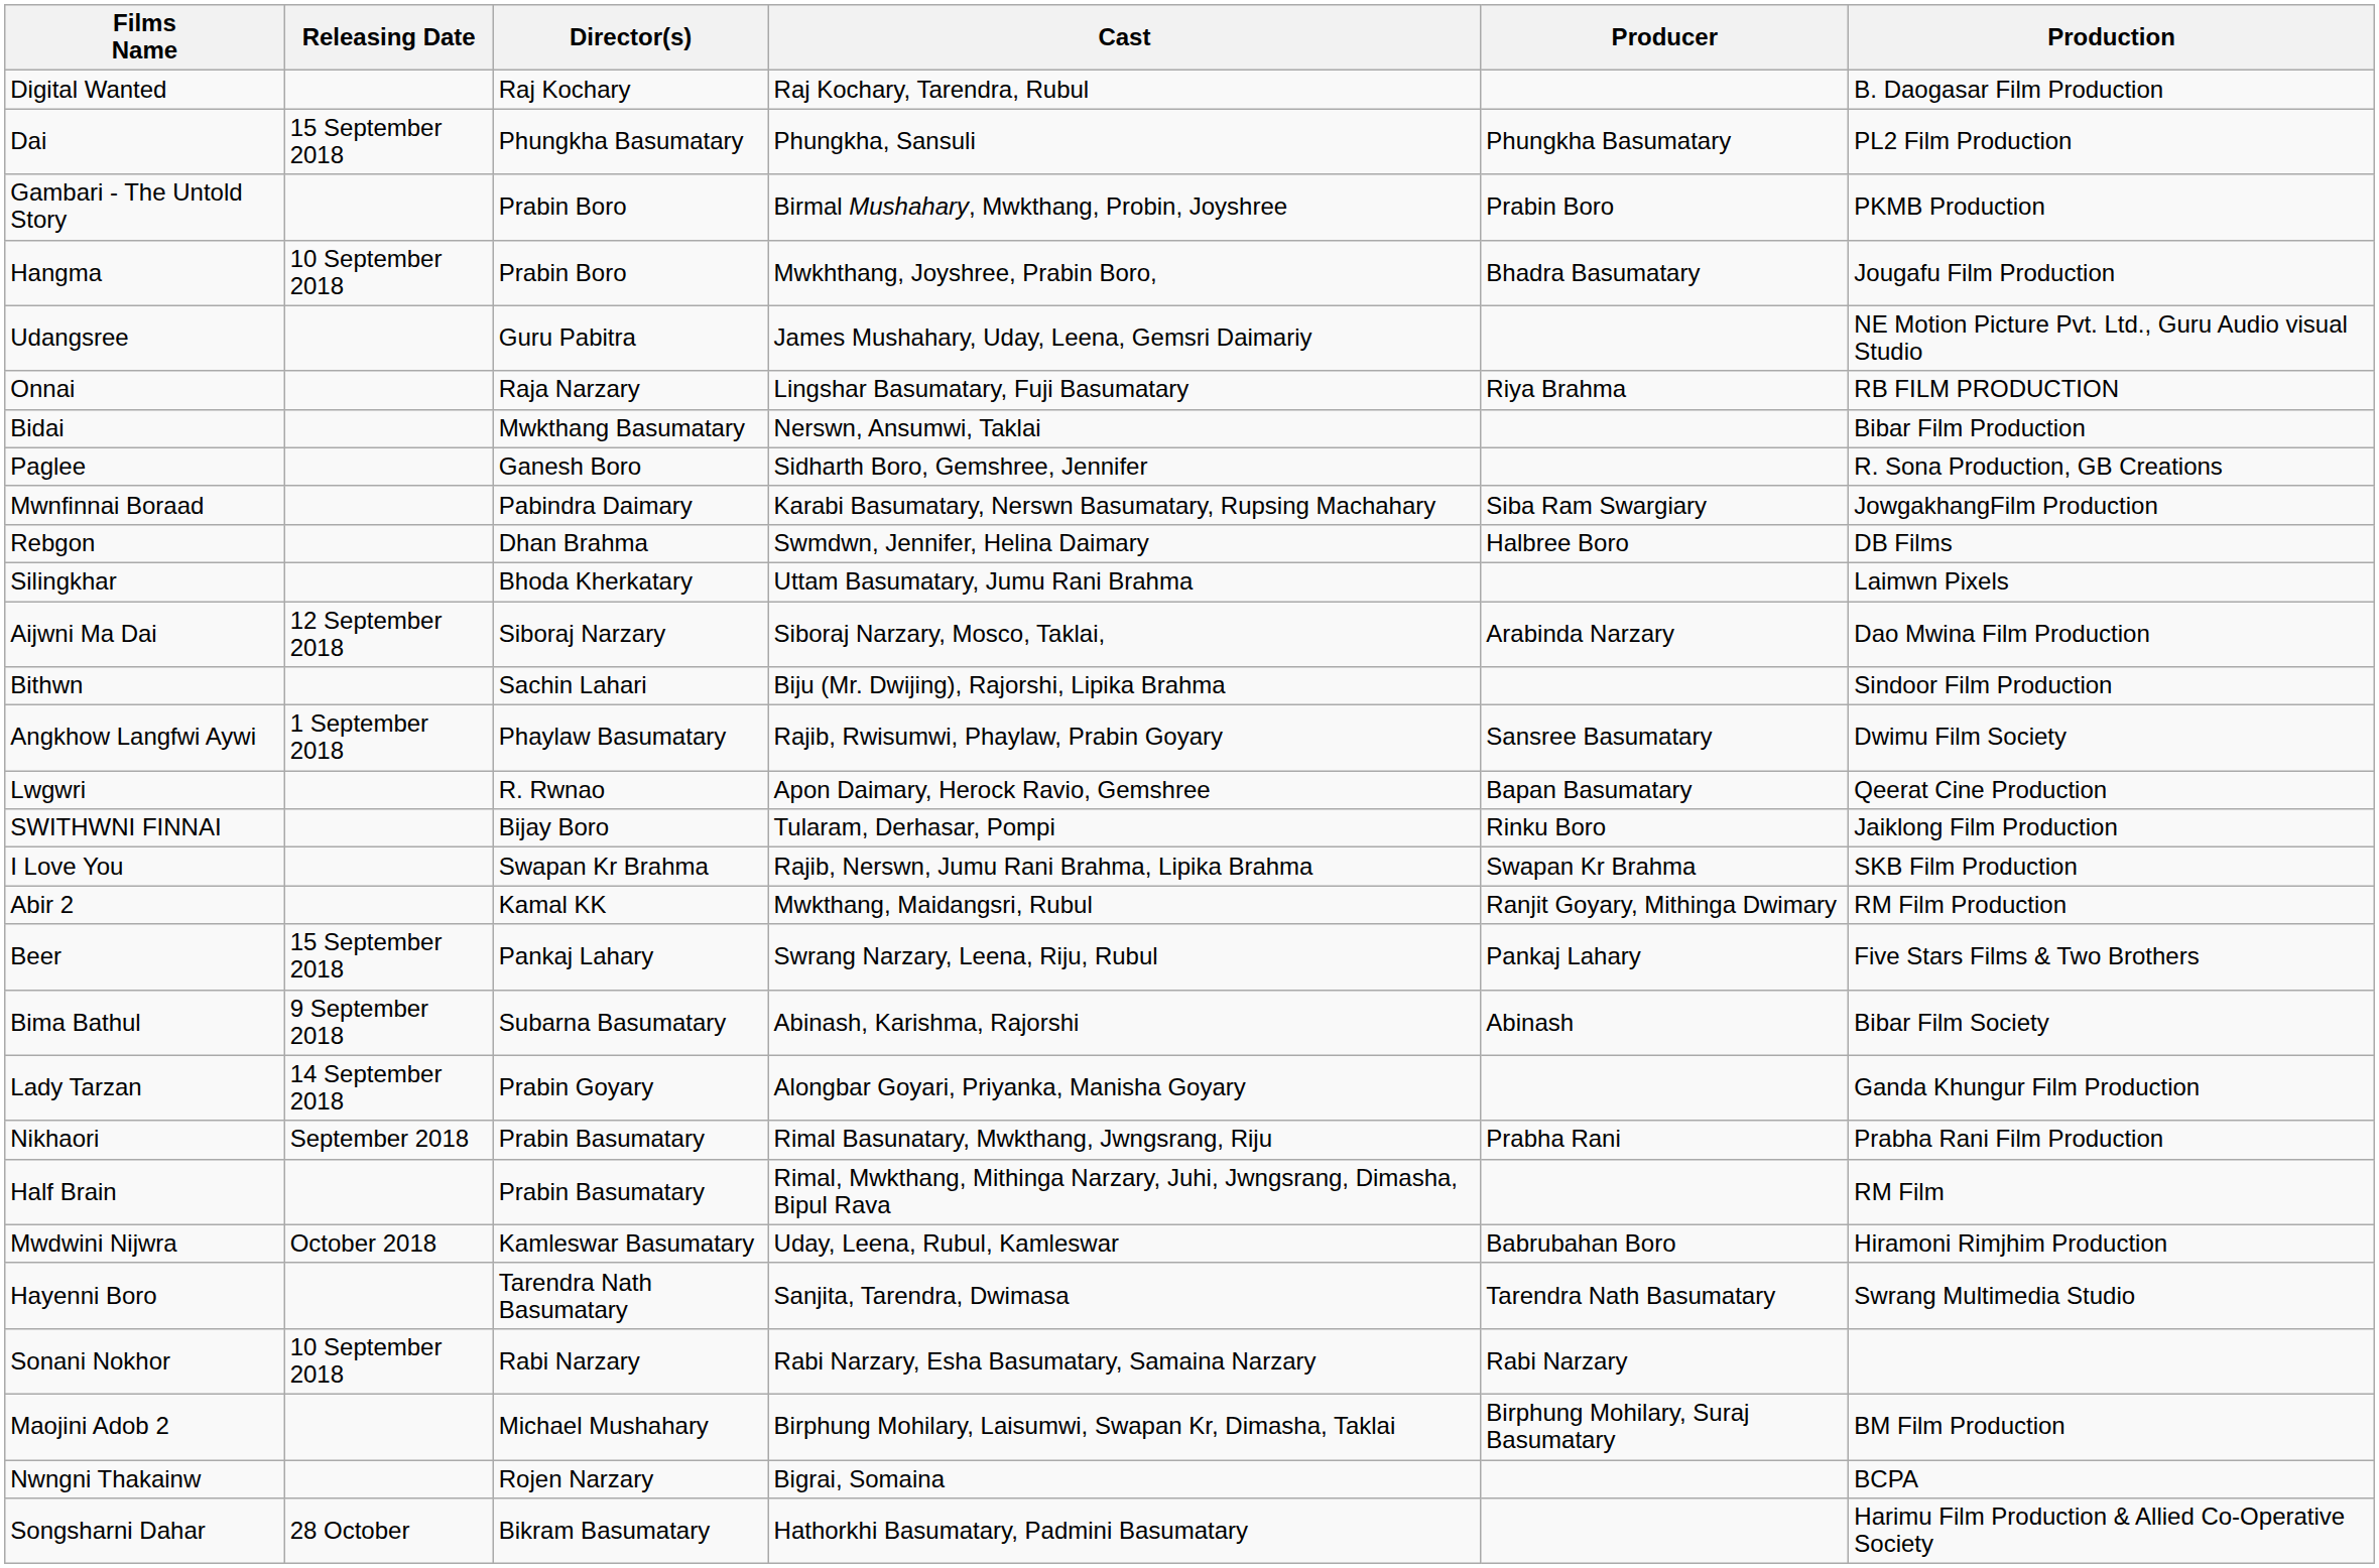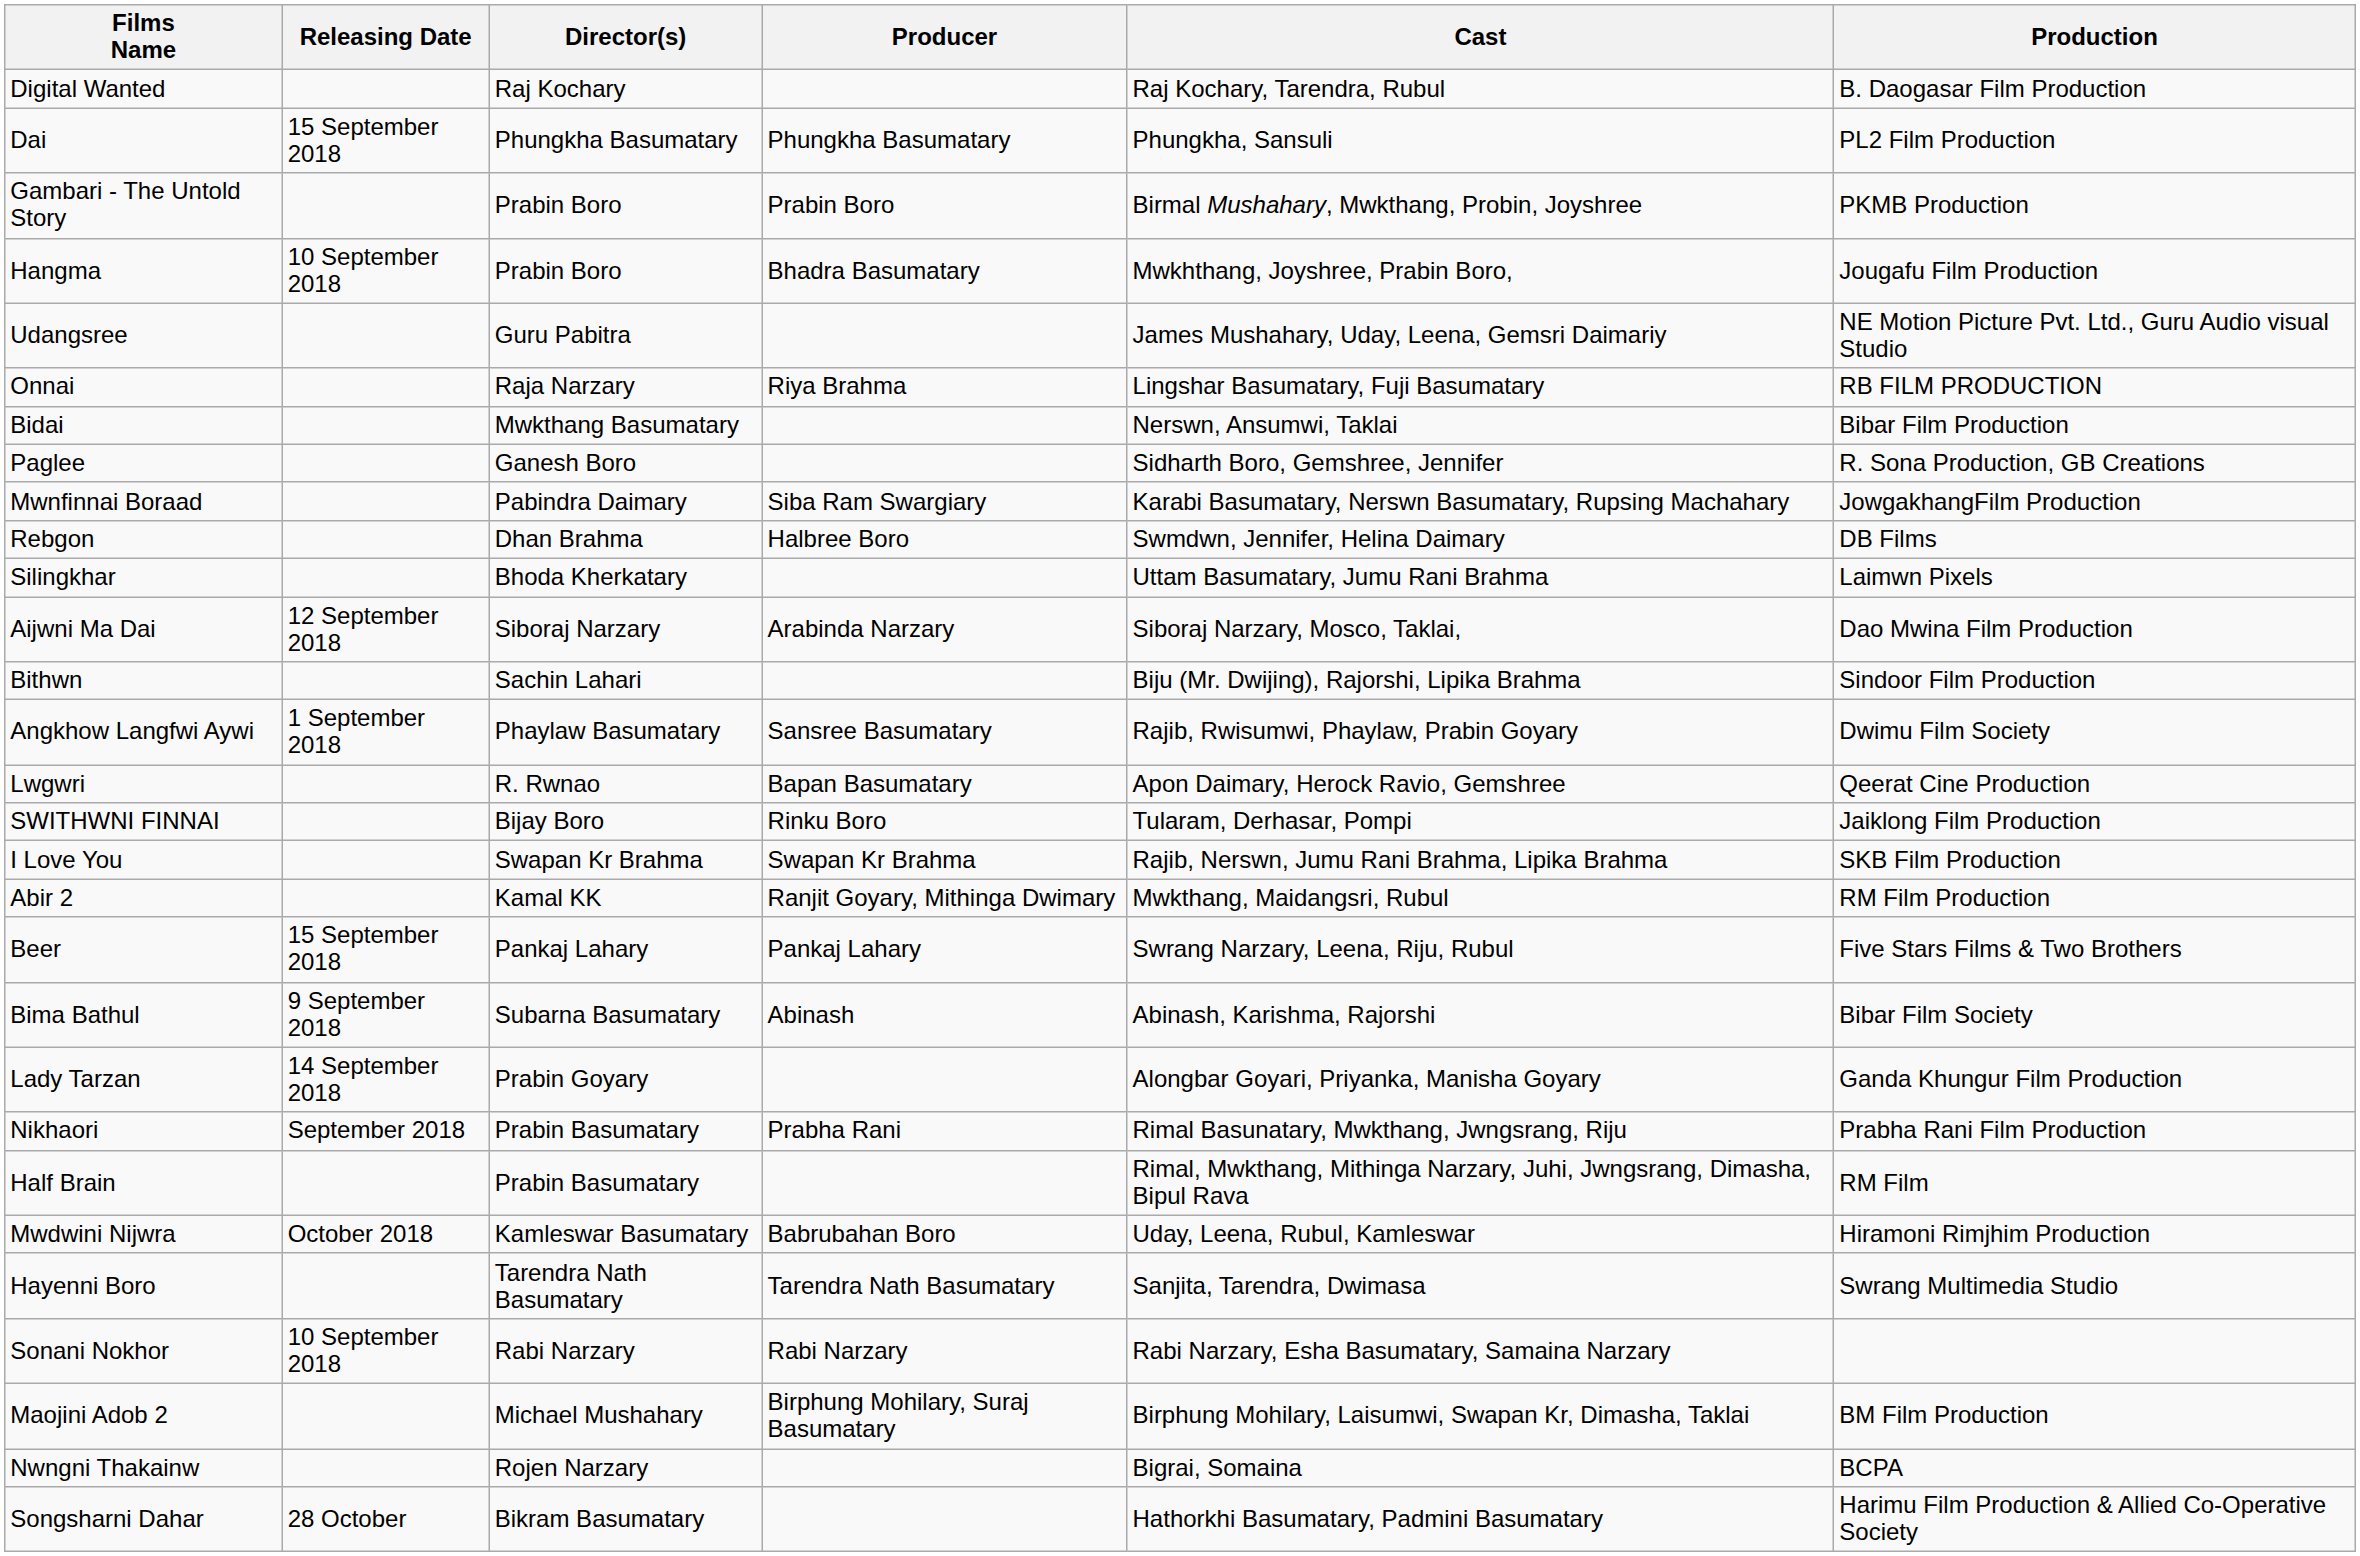columns swapped: Cast <-> Producer
